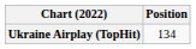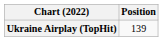Ukraine Airplay (TopHit) | Position: 134 -> 139
